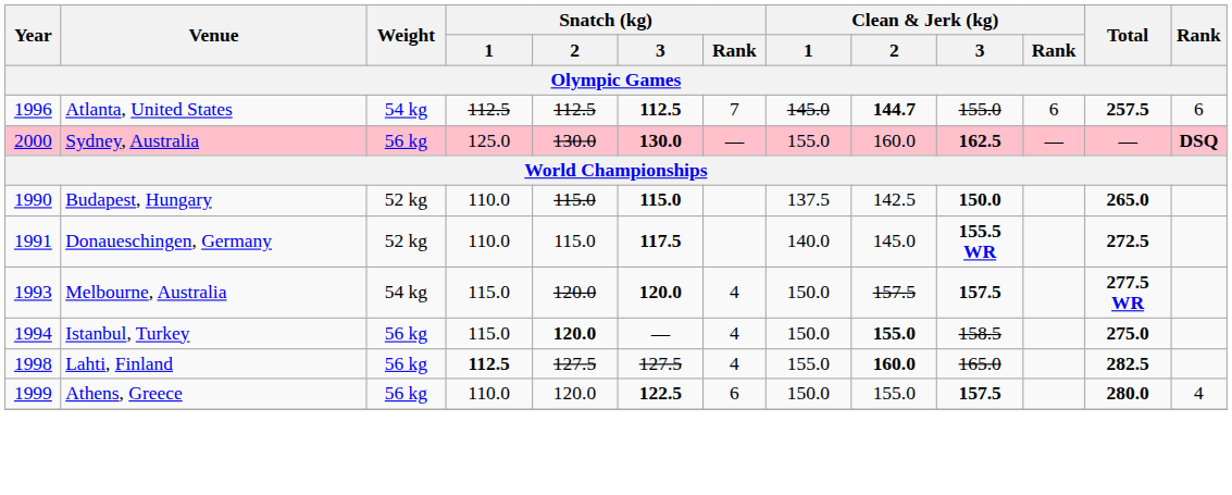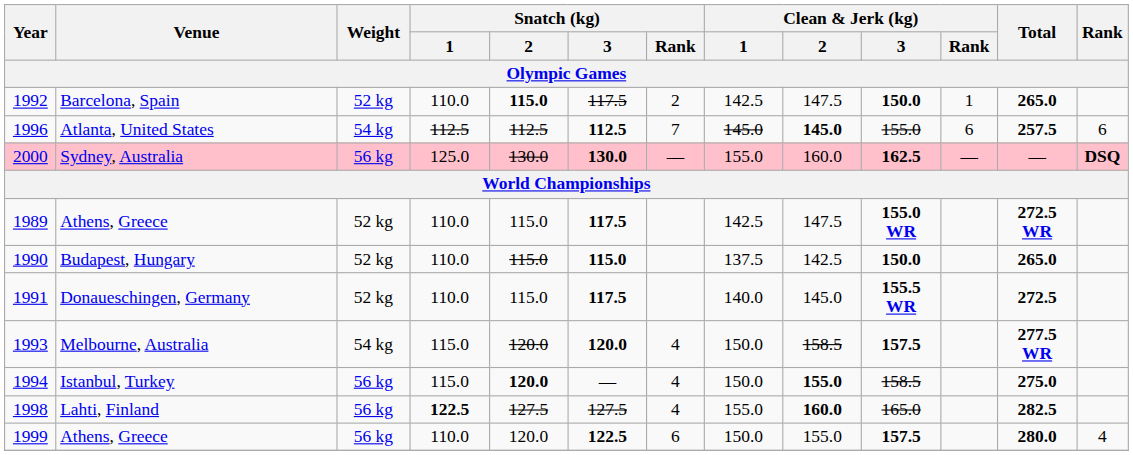+ row: 1992 | Barcelona, Spain | 52 kg | 110.0 | 115.0 | 117.5 | 2 | 142.5 | 147.5 | 150.0 | 1 | 265.0
Atlanta, United States | Clean & Jerk (kg) / 2: 144.7 -> 145.0
+ row: 1989 | Athens, Greece | 52 kg | 110.0 | 115.0 | 117.5 | 142.5 | 147.5 | 155.0 WR | 272.5 WR
Melbourne, Australia | Clean & Jerk (kg) / 2: 157.5 -> 158.5
Lahti, Finland | Snatch (kg) / 1: 112.5 -> 122.5
